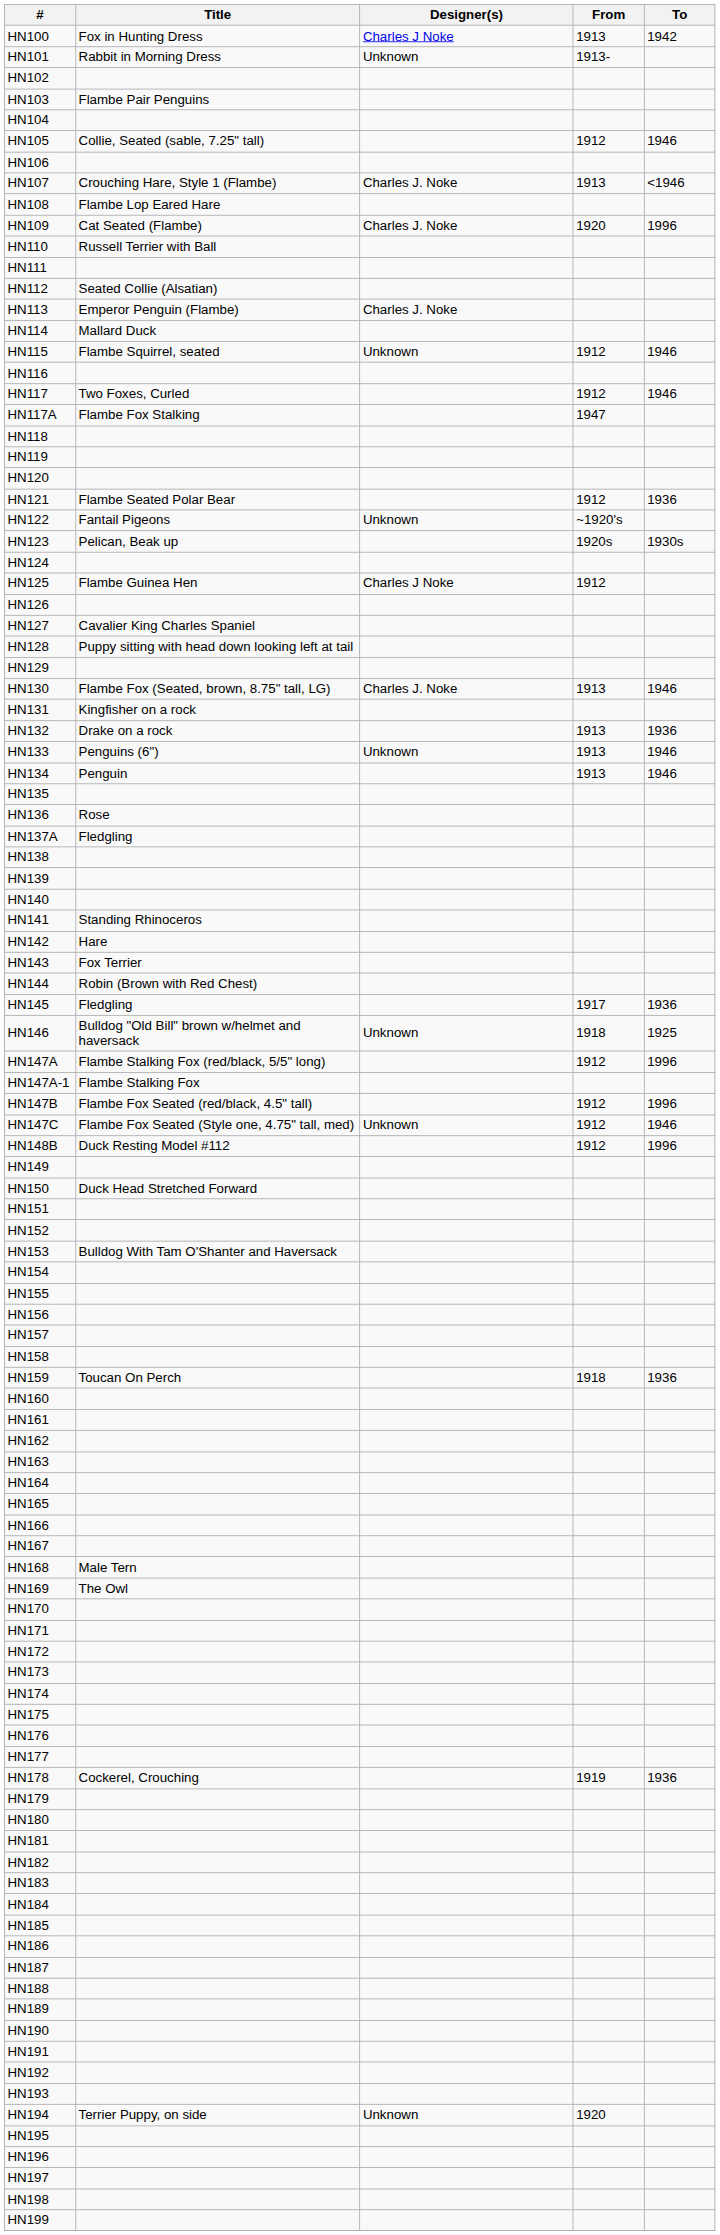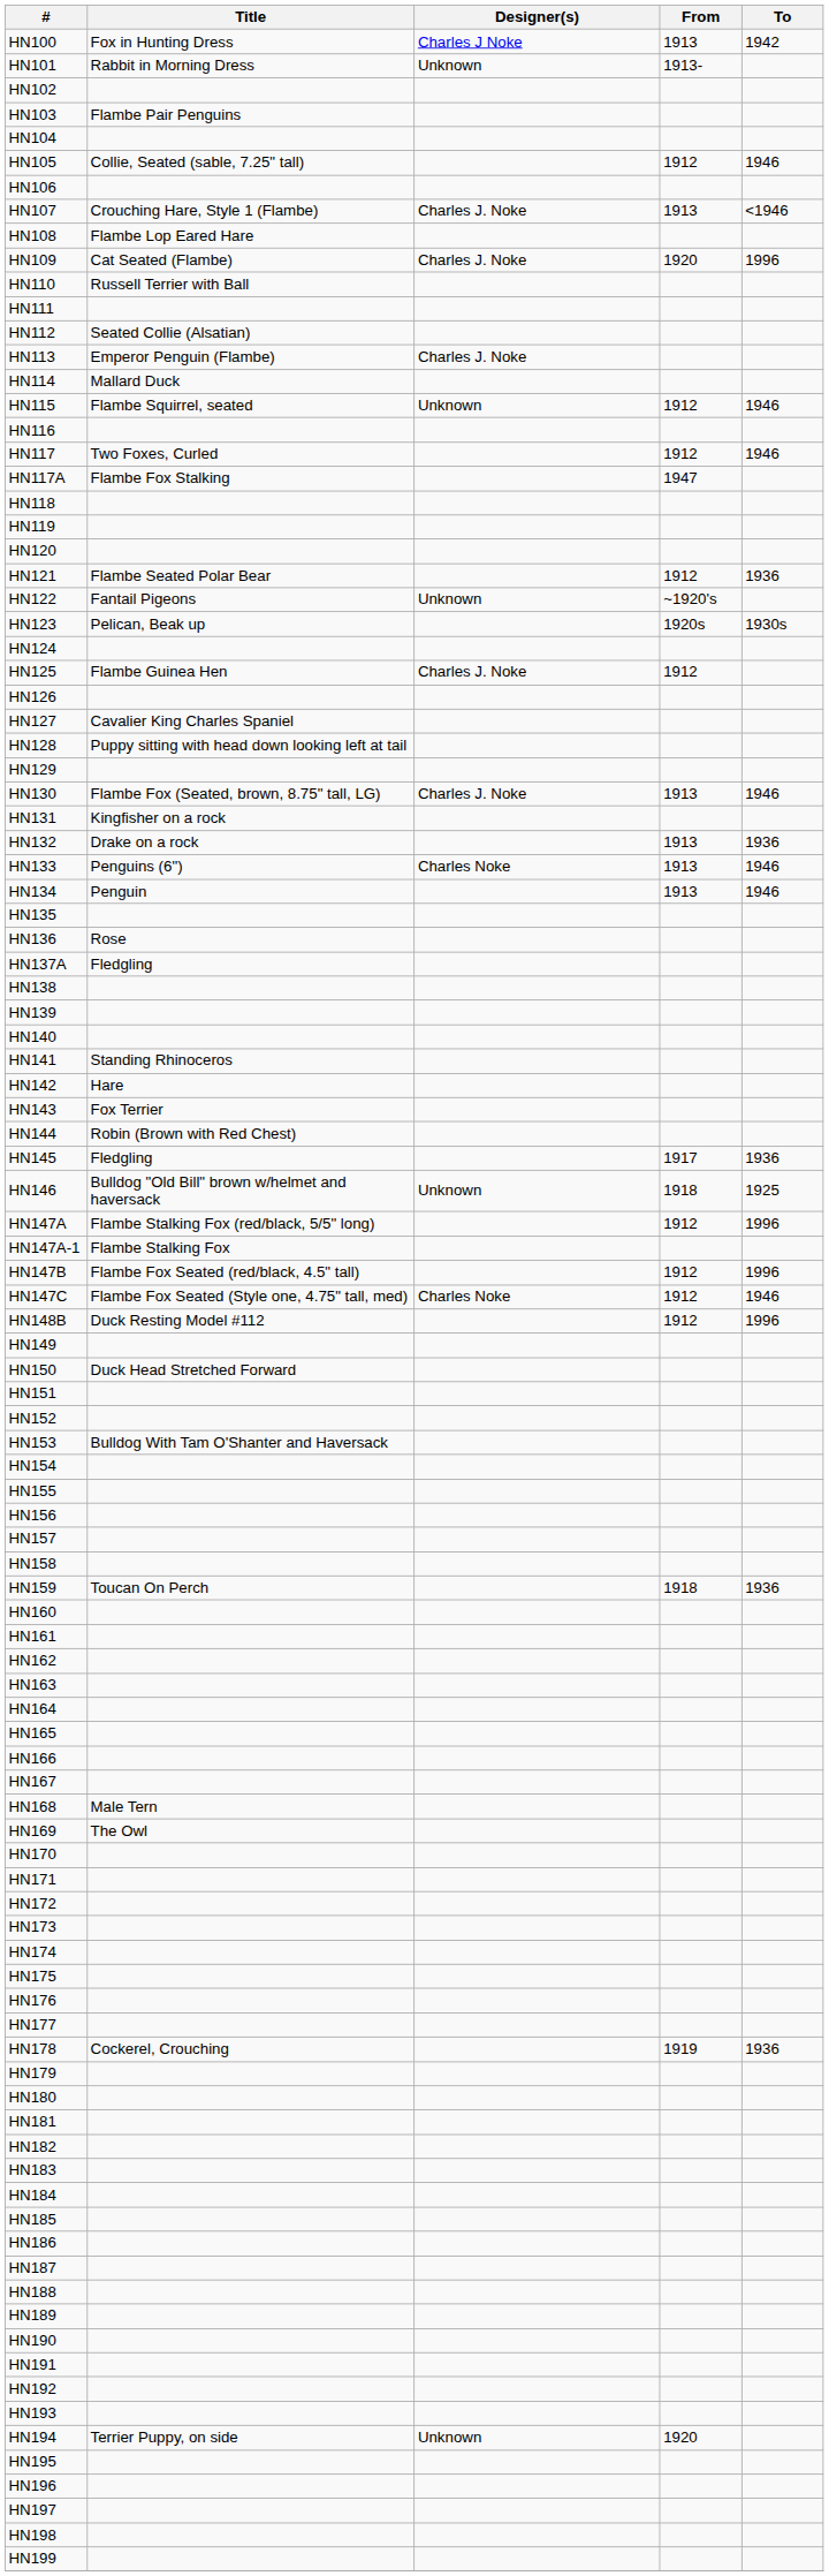HN125 | Designer(s): Charles J Noke -> Charles J. Noke
HN133 | Designer(s): Unknown -> Charles Noke
HN147C | Designer(s): Unknown -> Charles Noke
